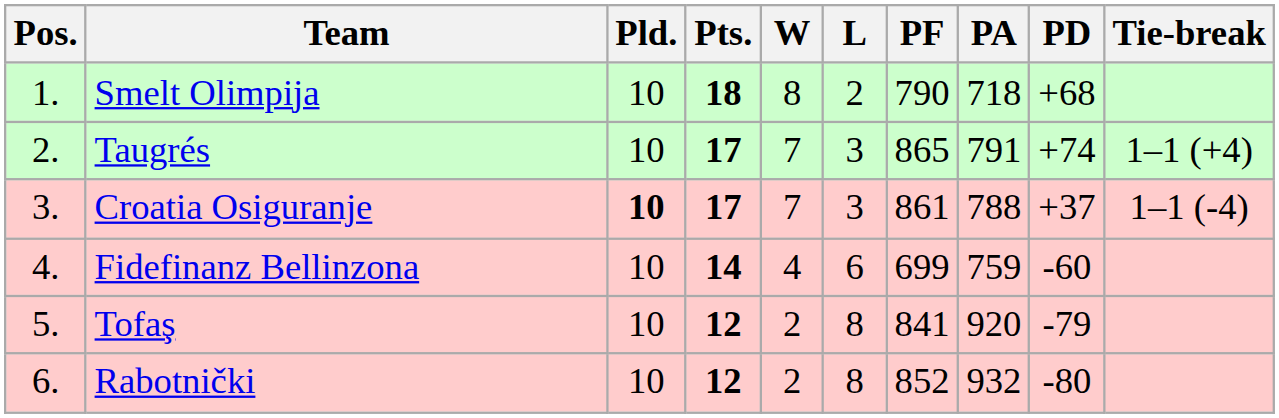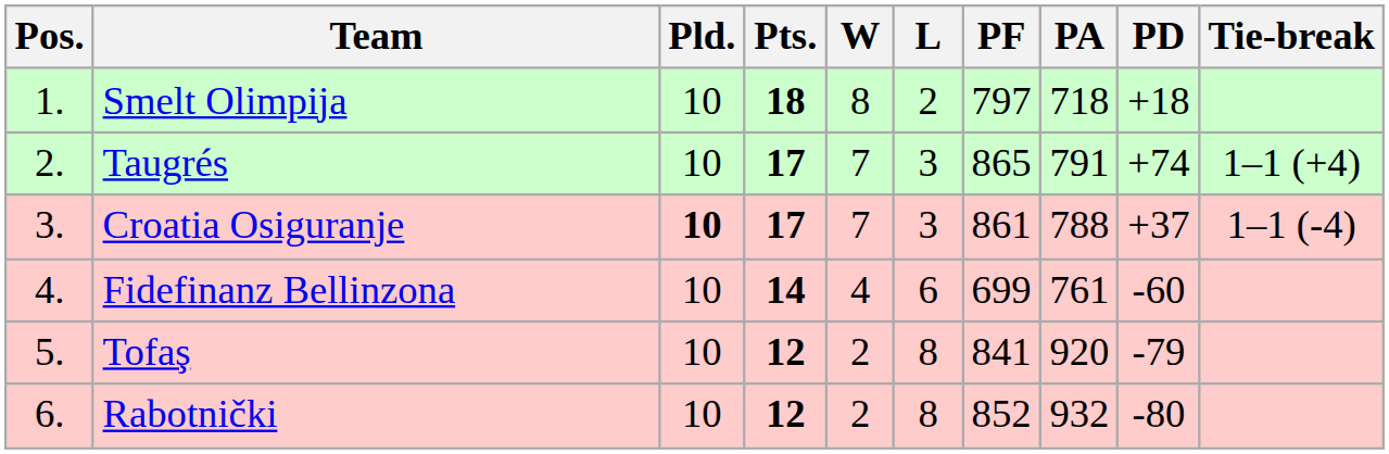Smelt Olimpija | PF: 790 -> 797
Smelt Olimpija | PD: +68 -> +18
Fidefinanz Bellinzona | PA: 759 -> 761
